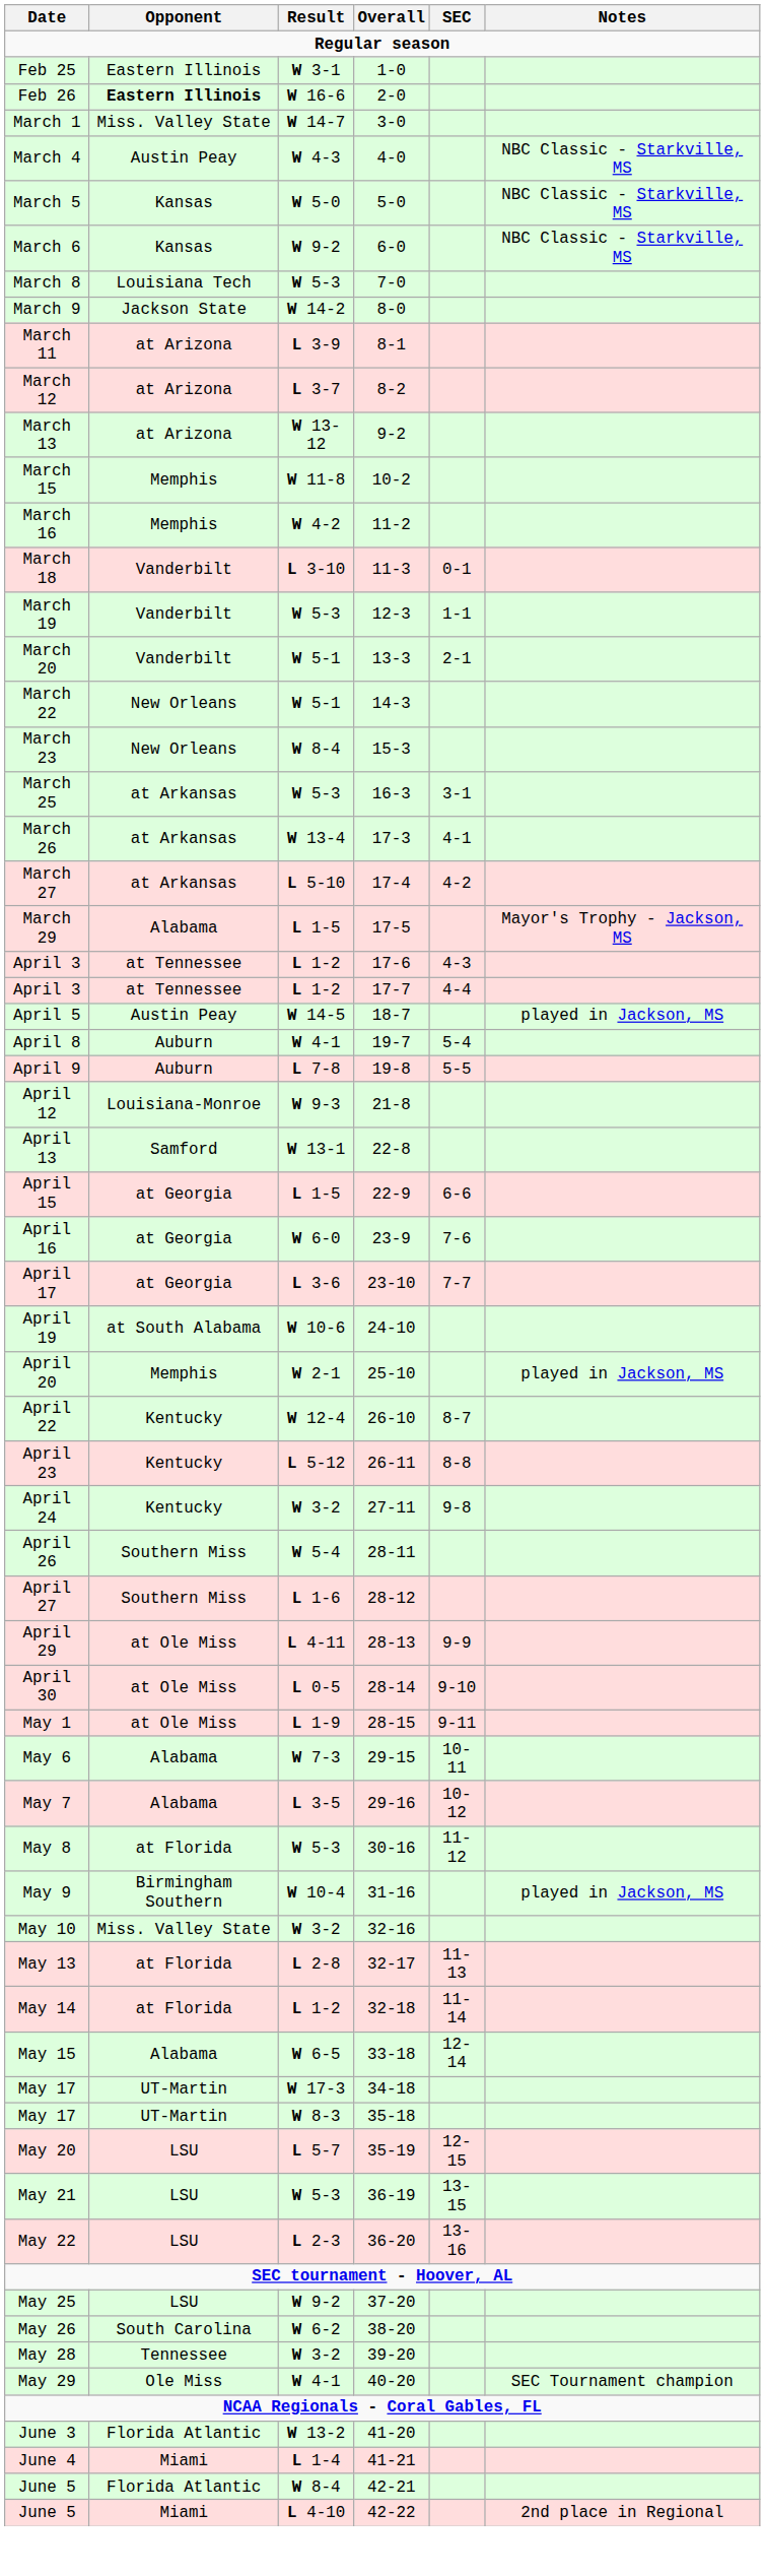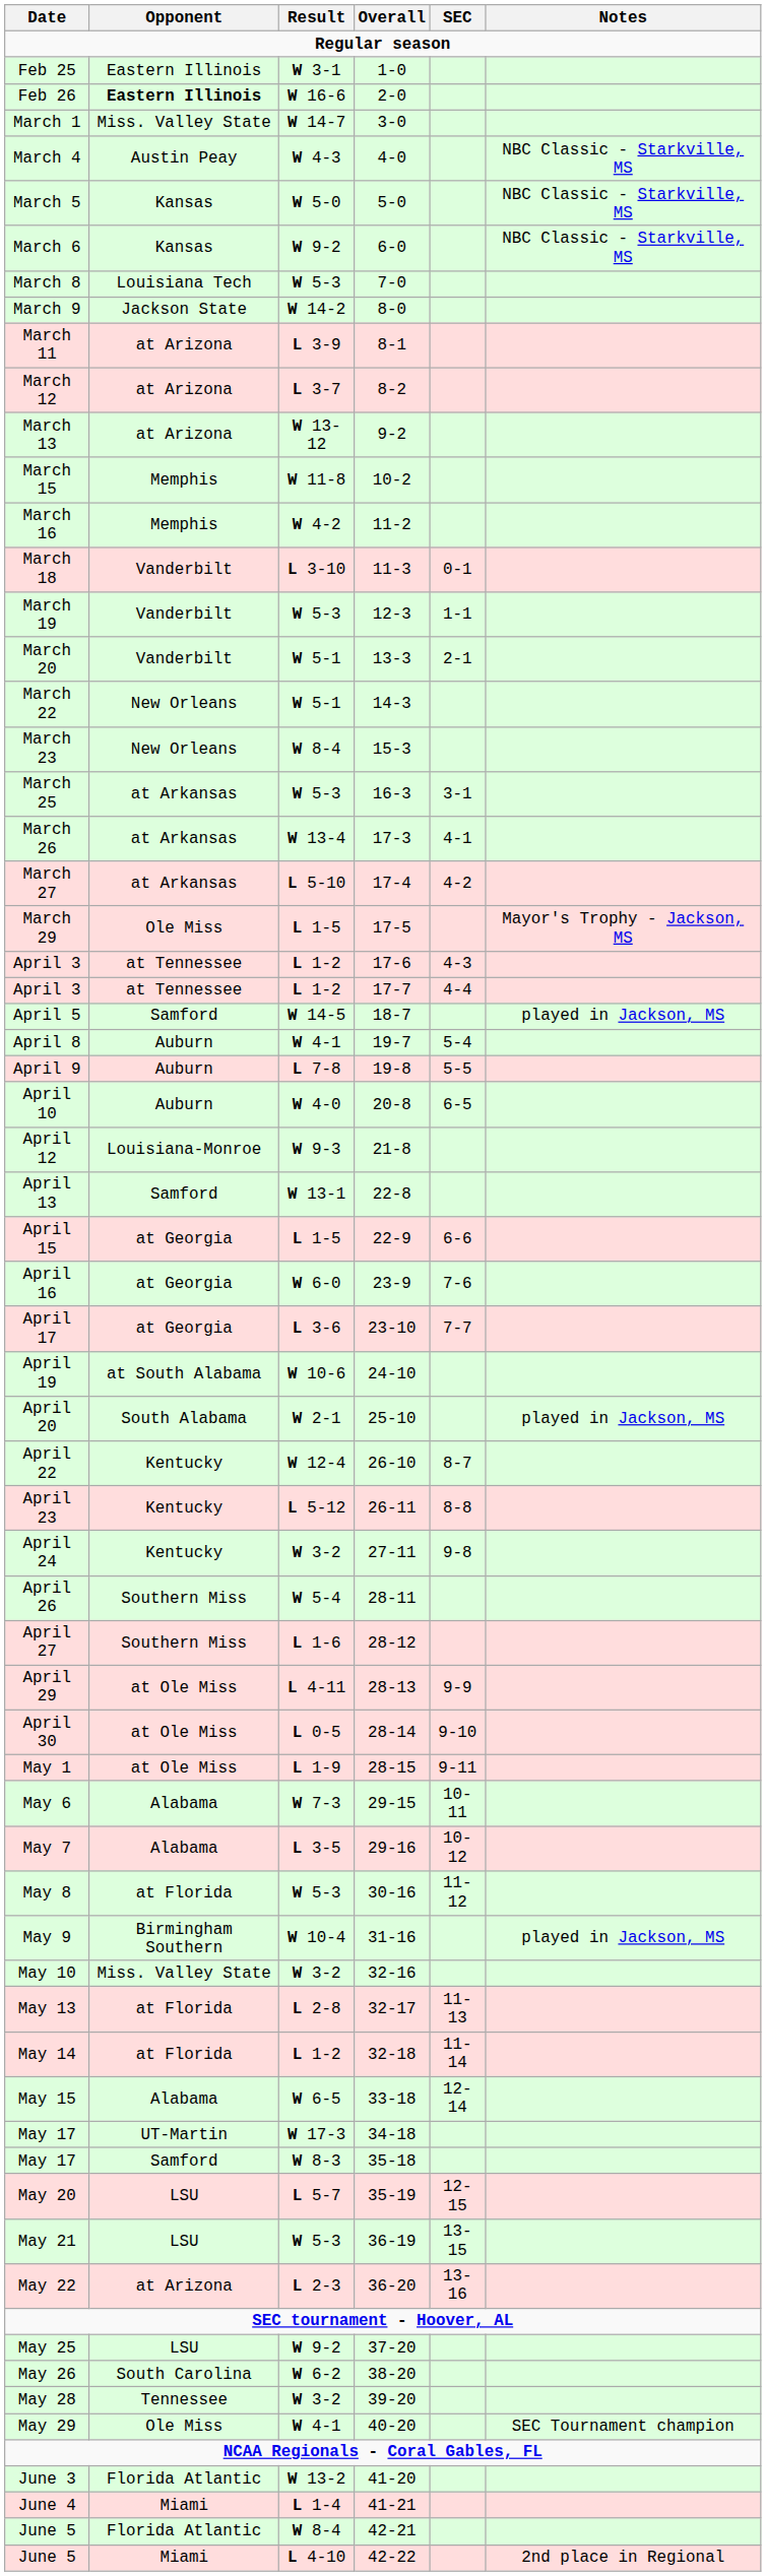March 29 | Opponent: Alabama -> Ole Miss
April 5 | Opponent: Austin Peay -> Samford
+ row: April 10 | Auburn | W 4-0 | 20-8 | 6-5
April 20 | Opponent: Memphis -> South Alabama
May 17 / 35-18 | Opponent: UT-Martin -> Samford
May 22 | Opponent: LSU -> at Arizona
